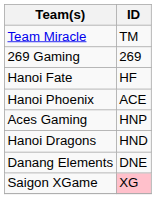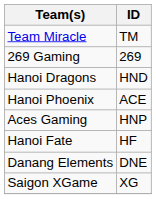rows swapped: Hanoi Dragons <-> Hanoi Fate
Saigon XGame | ID: pink background -> no background
